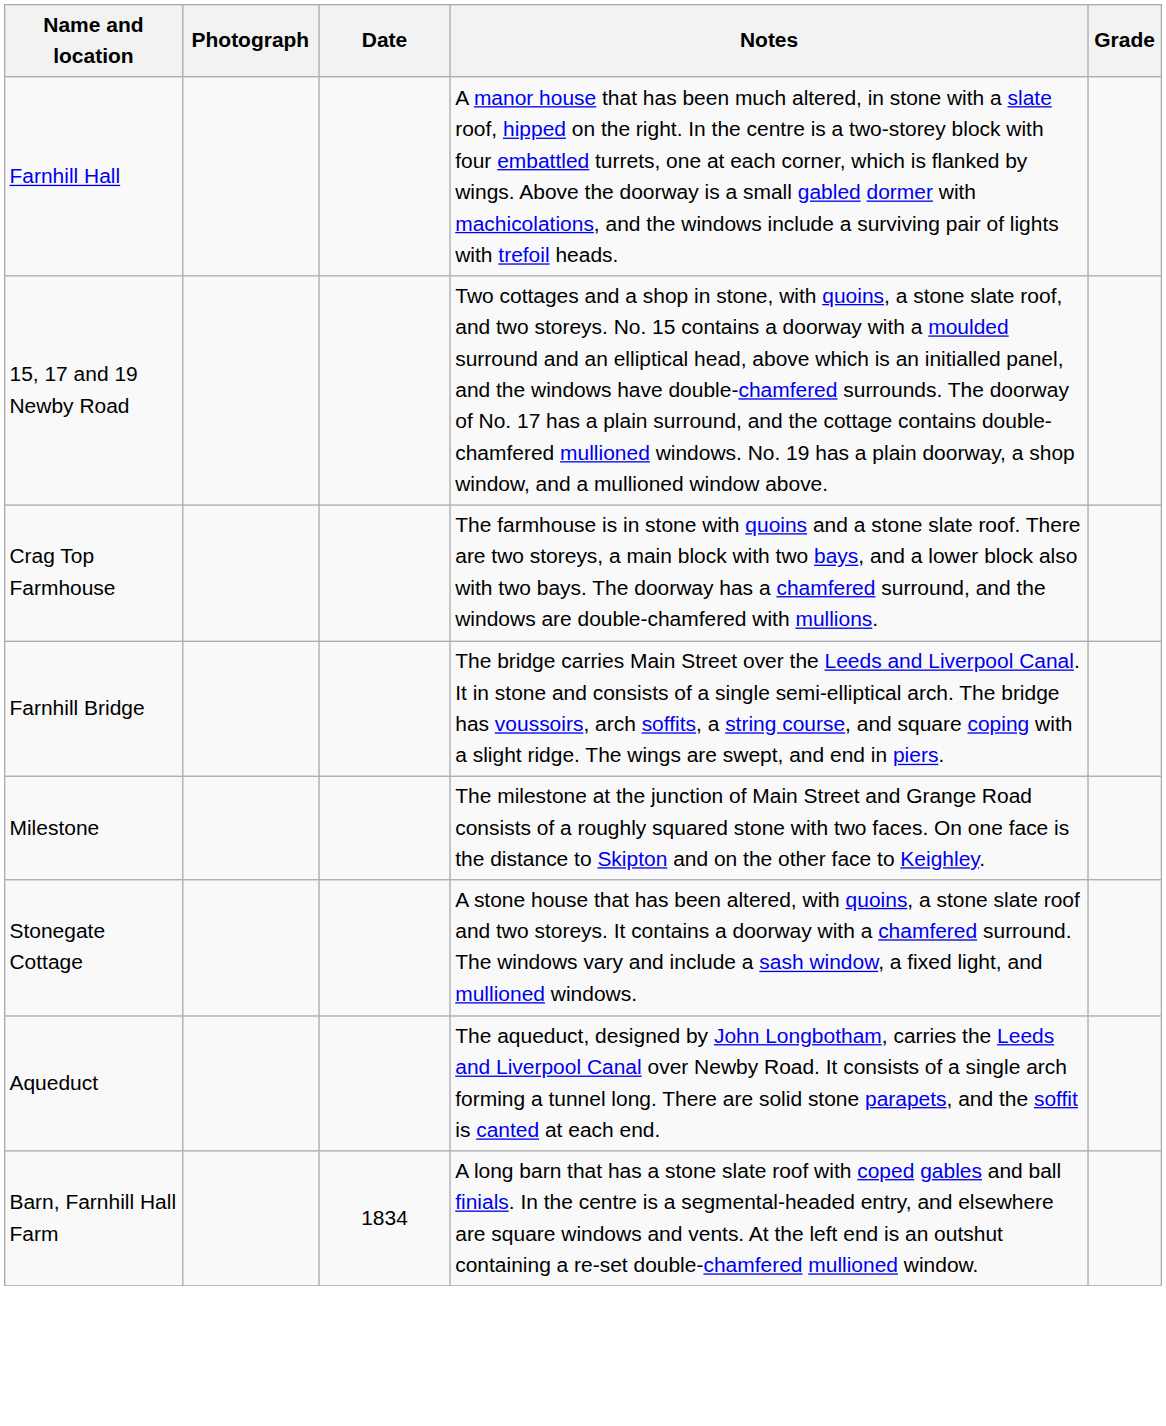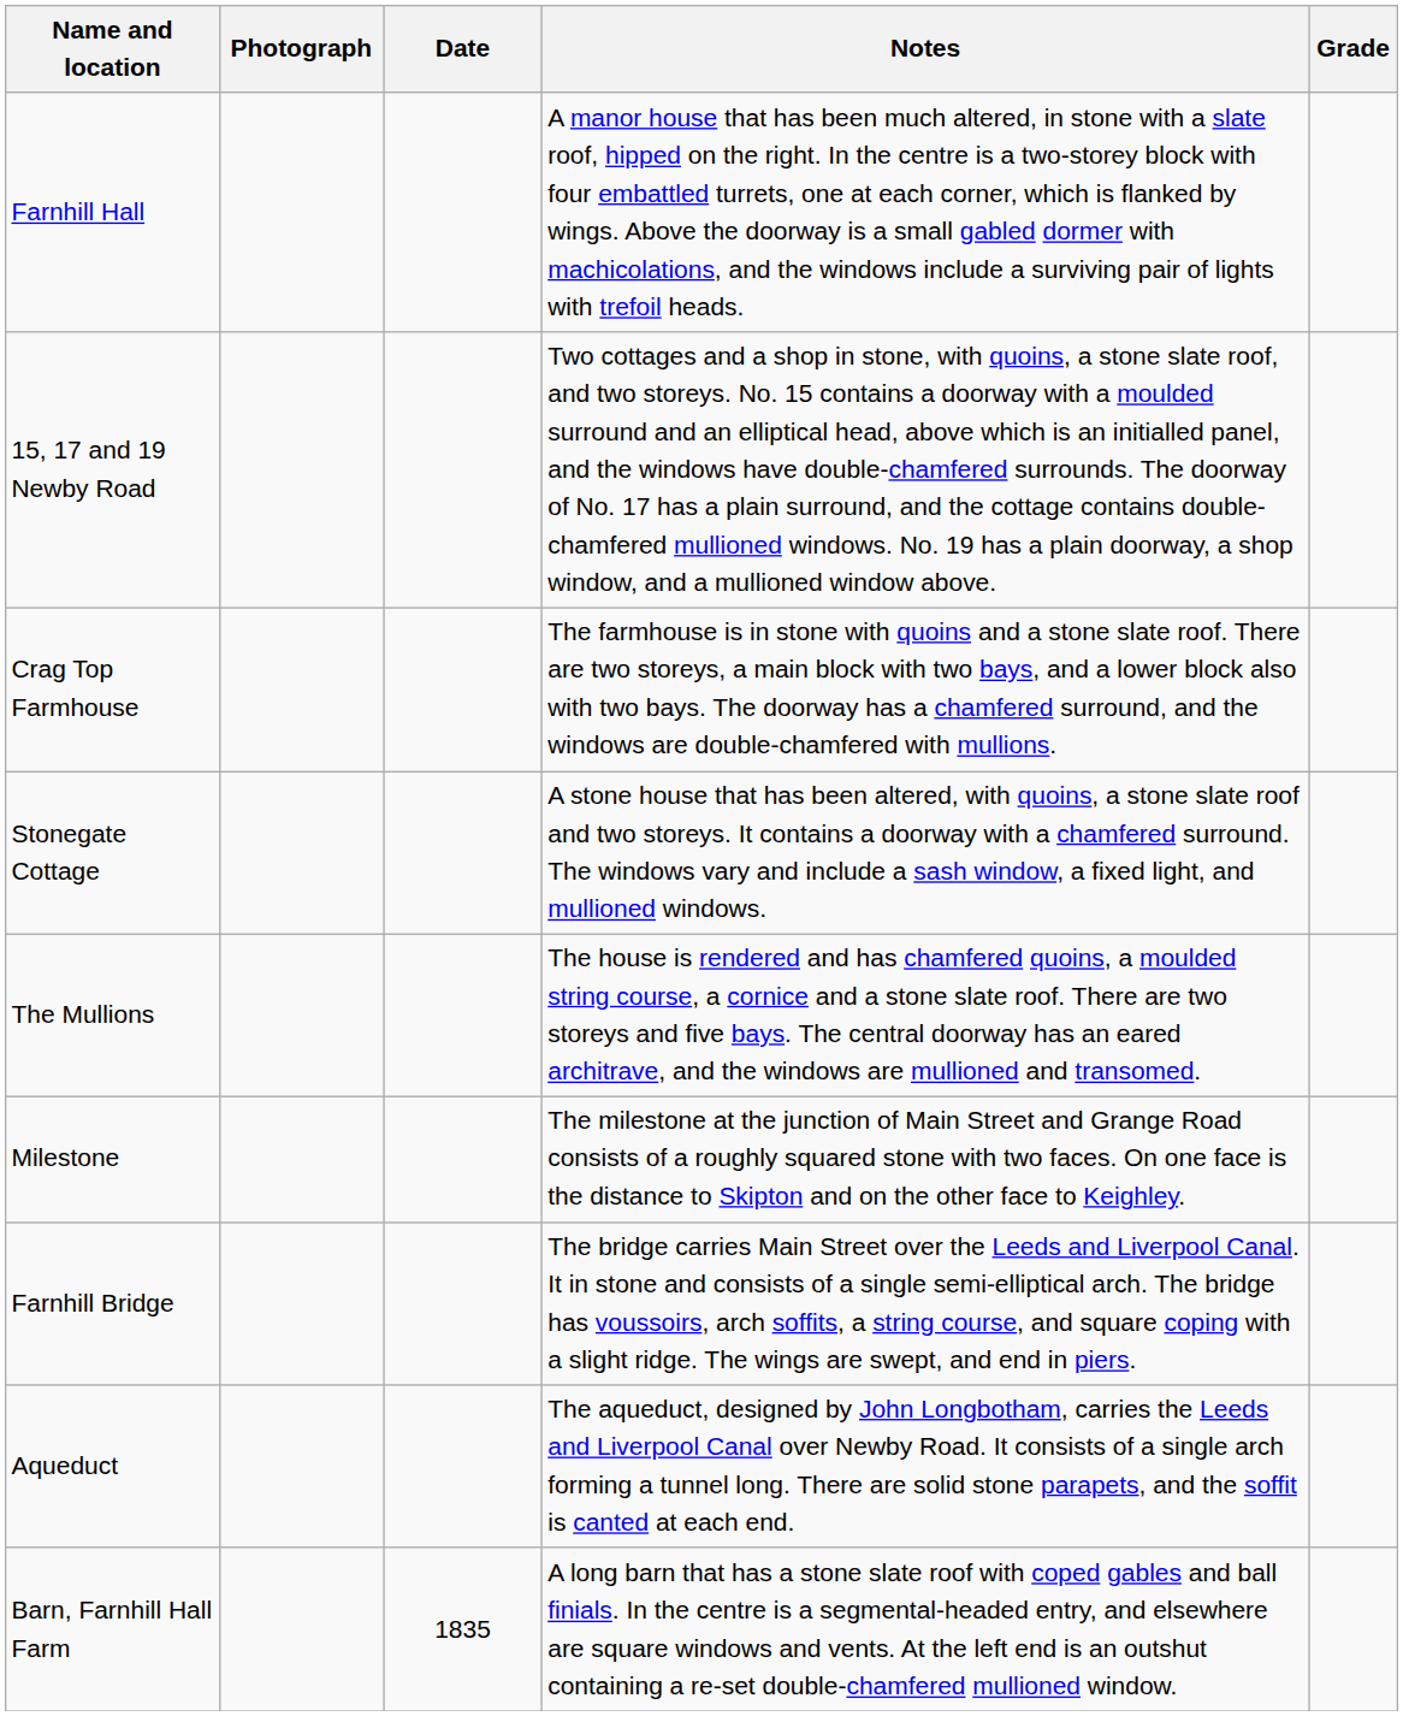rows swapped: Stonegate Cottage <-> Farnhill Bridge
+ row: The Mullions | The house is rendered and has chamfered quoins, a moulded string course, a cornice and a stone slate roof. There are two storeys and five bays. The central doorway has an eared architrave, and the windows are mullioned and transomed.
Barn, Farnhill Hall Farm | Date: 1834 -> 1835
